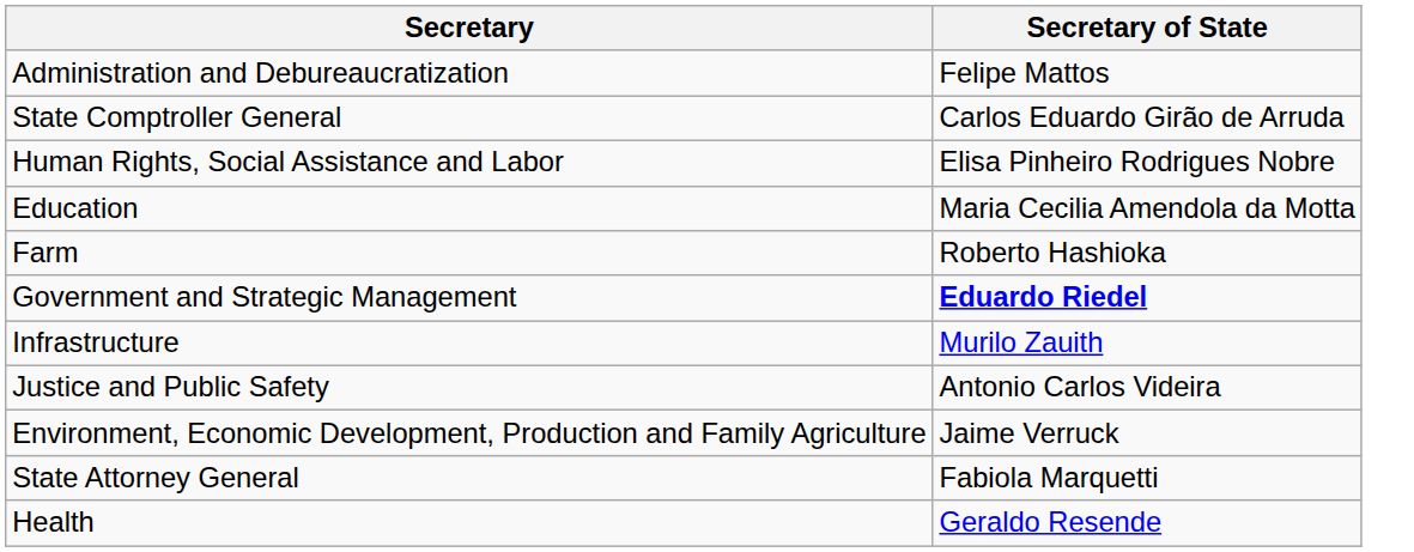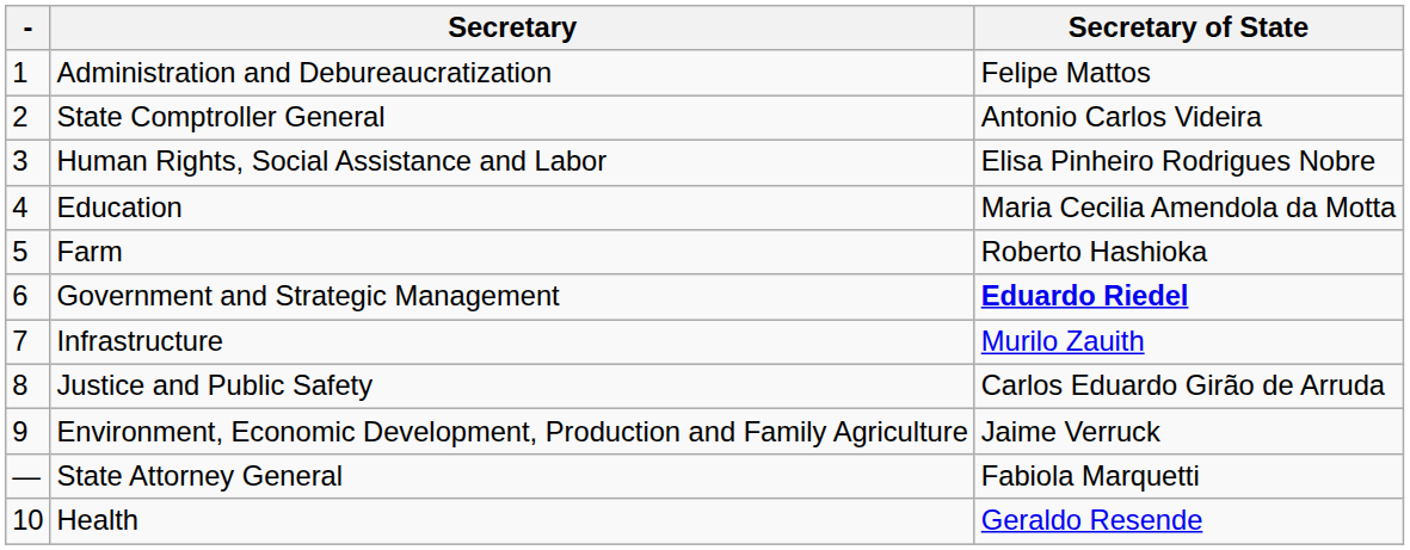+ column: - | 1 | 2 | 3 | 4 | 5 | 6 | 7 | 8 | 9 | — | 10
State Comptroller General | Secretary of State: Carlos Eduardo Girão de Arruda -> Antonio Carlos Videira
Justice and Public Safety | Secretary of State: Antonio Carlos Videira -> Carlos Eduardo Girão de Arruda
